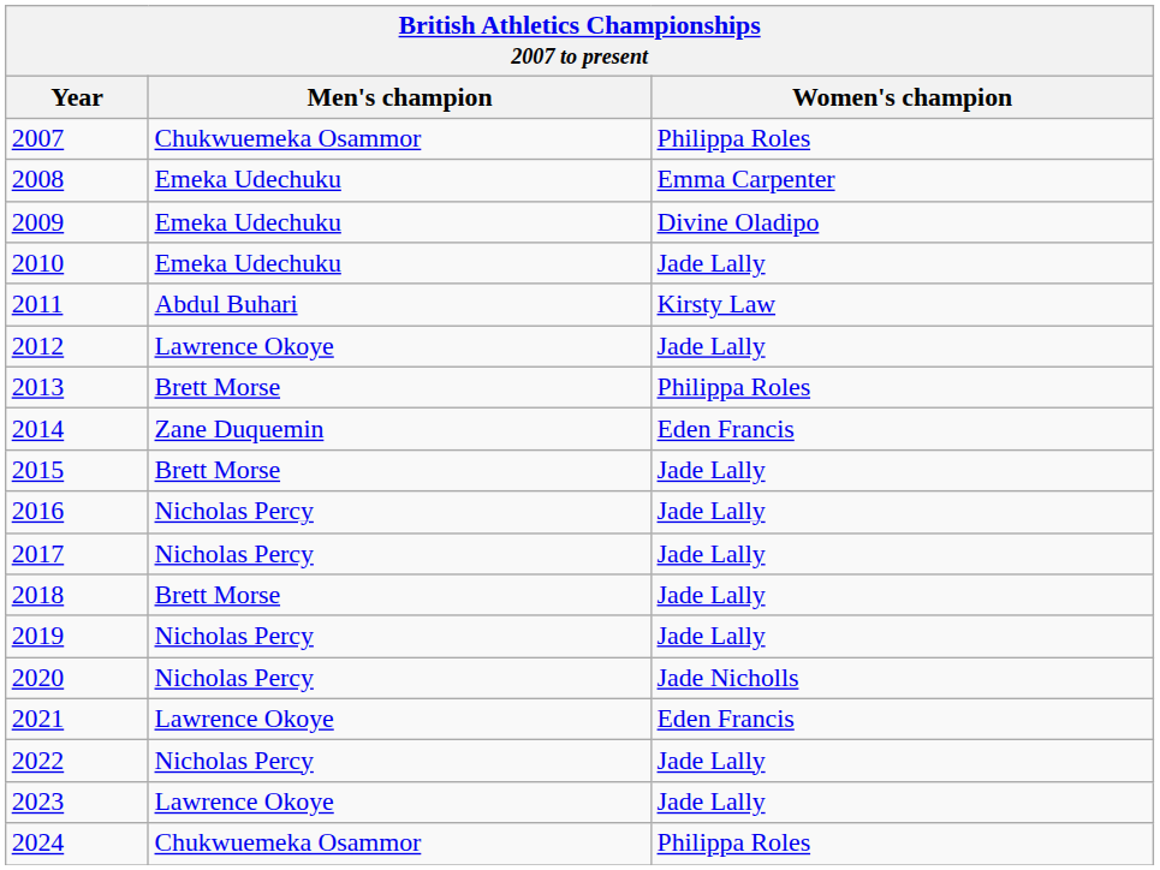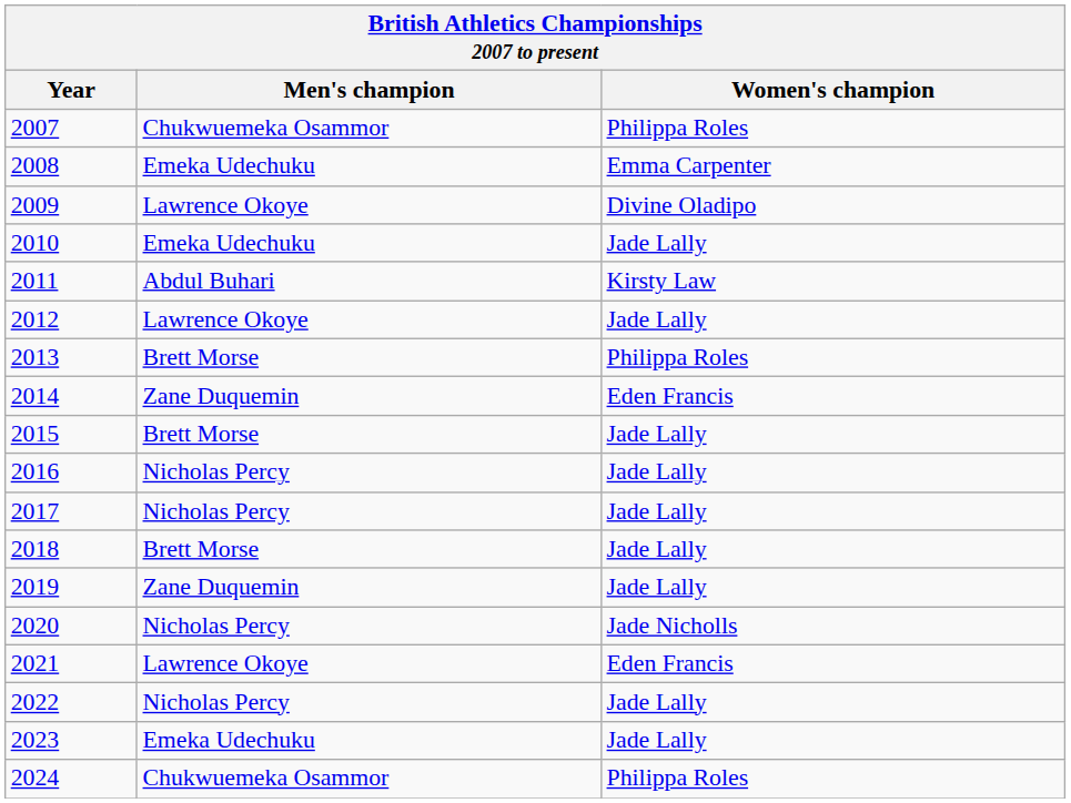2009 | Men's champion: Emeka Udechuku -> Lawrence Okoye
2019 | Men's champion: Nicholas Percy -> Zane Duquemin
2023 | Men's champion: Lawrence Okoye -> Emeka Udechuku
